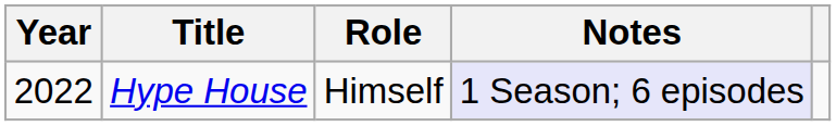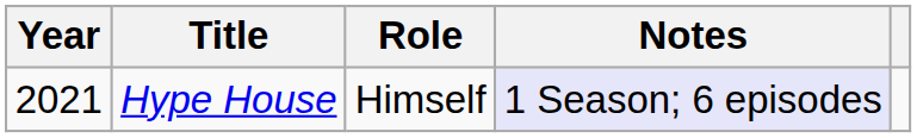Hype House | Year: 2022 -> 2021
